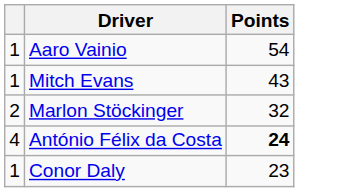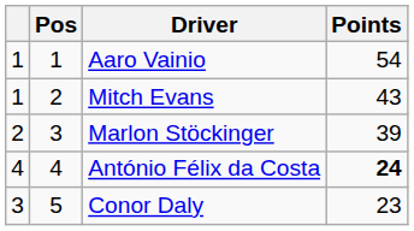+ column: Pos | 1 | 2 | 3 | 4 | 5
Marlon Stöckinger | Points: 32 -> 39
Conor Daly | column 1: 1 -> 3
